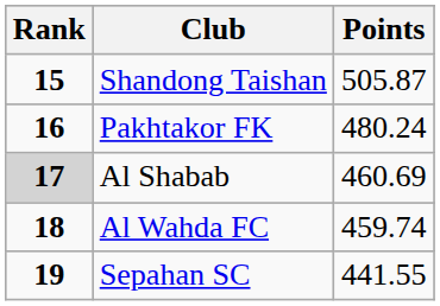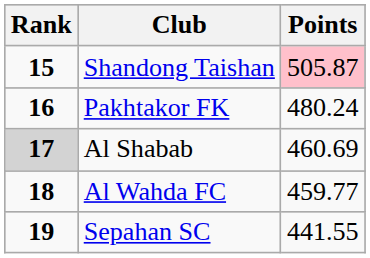Shandong Taishan | Points: no background -> pink background
Al Wahda FC | Points: 459.74 -> 459.77
